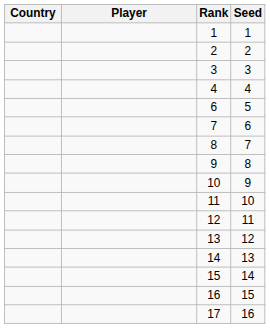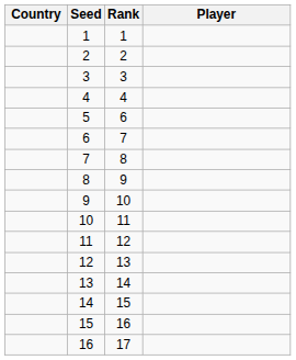columns swapped: Player <-> Seed
